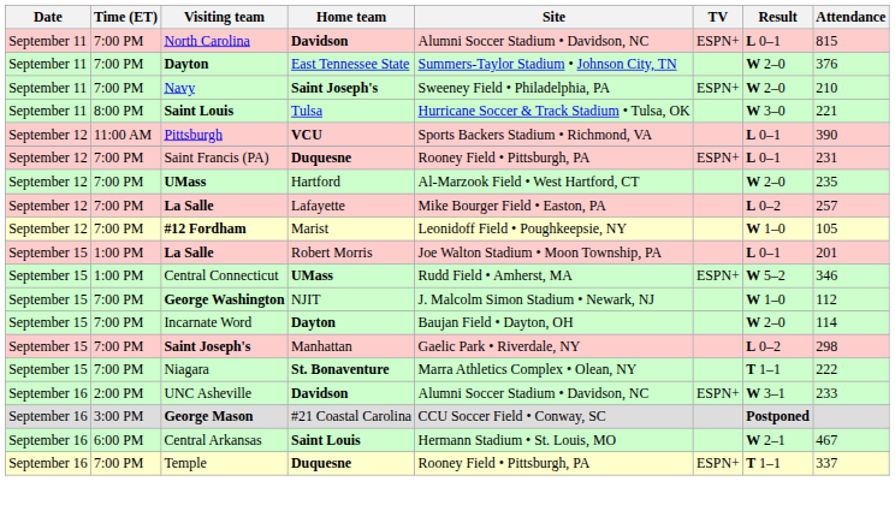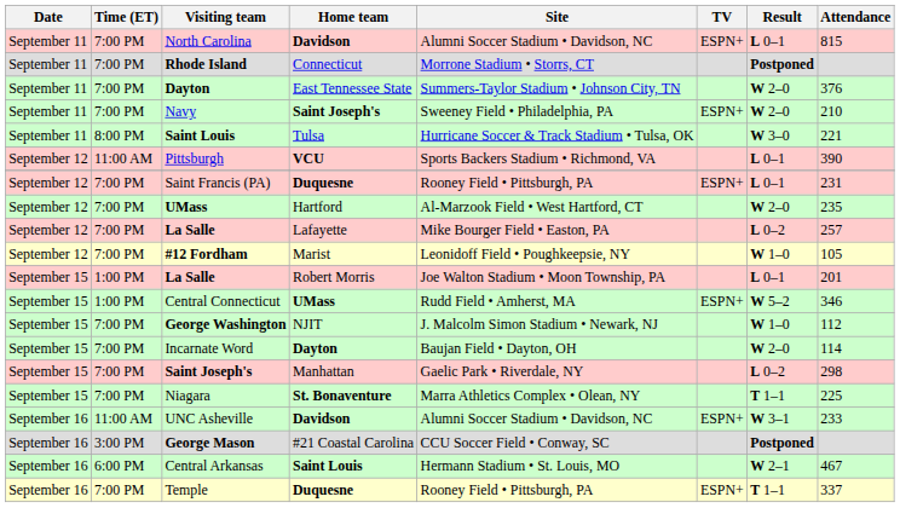+ row: September 11 | 7:00 PM | Rhode Island | Connecticut | Morrone Stadium • Storrs, CT | Postponed
Niagara | Attendance: 222 -> 225
UNC Asheville | Time (ET): 2:00 PM -> 11:00 AM
